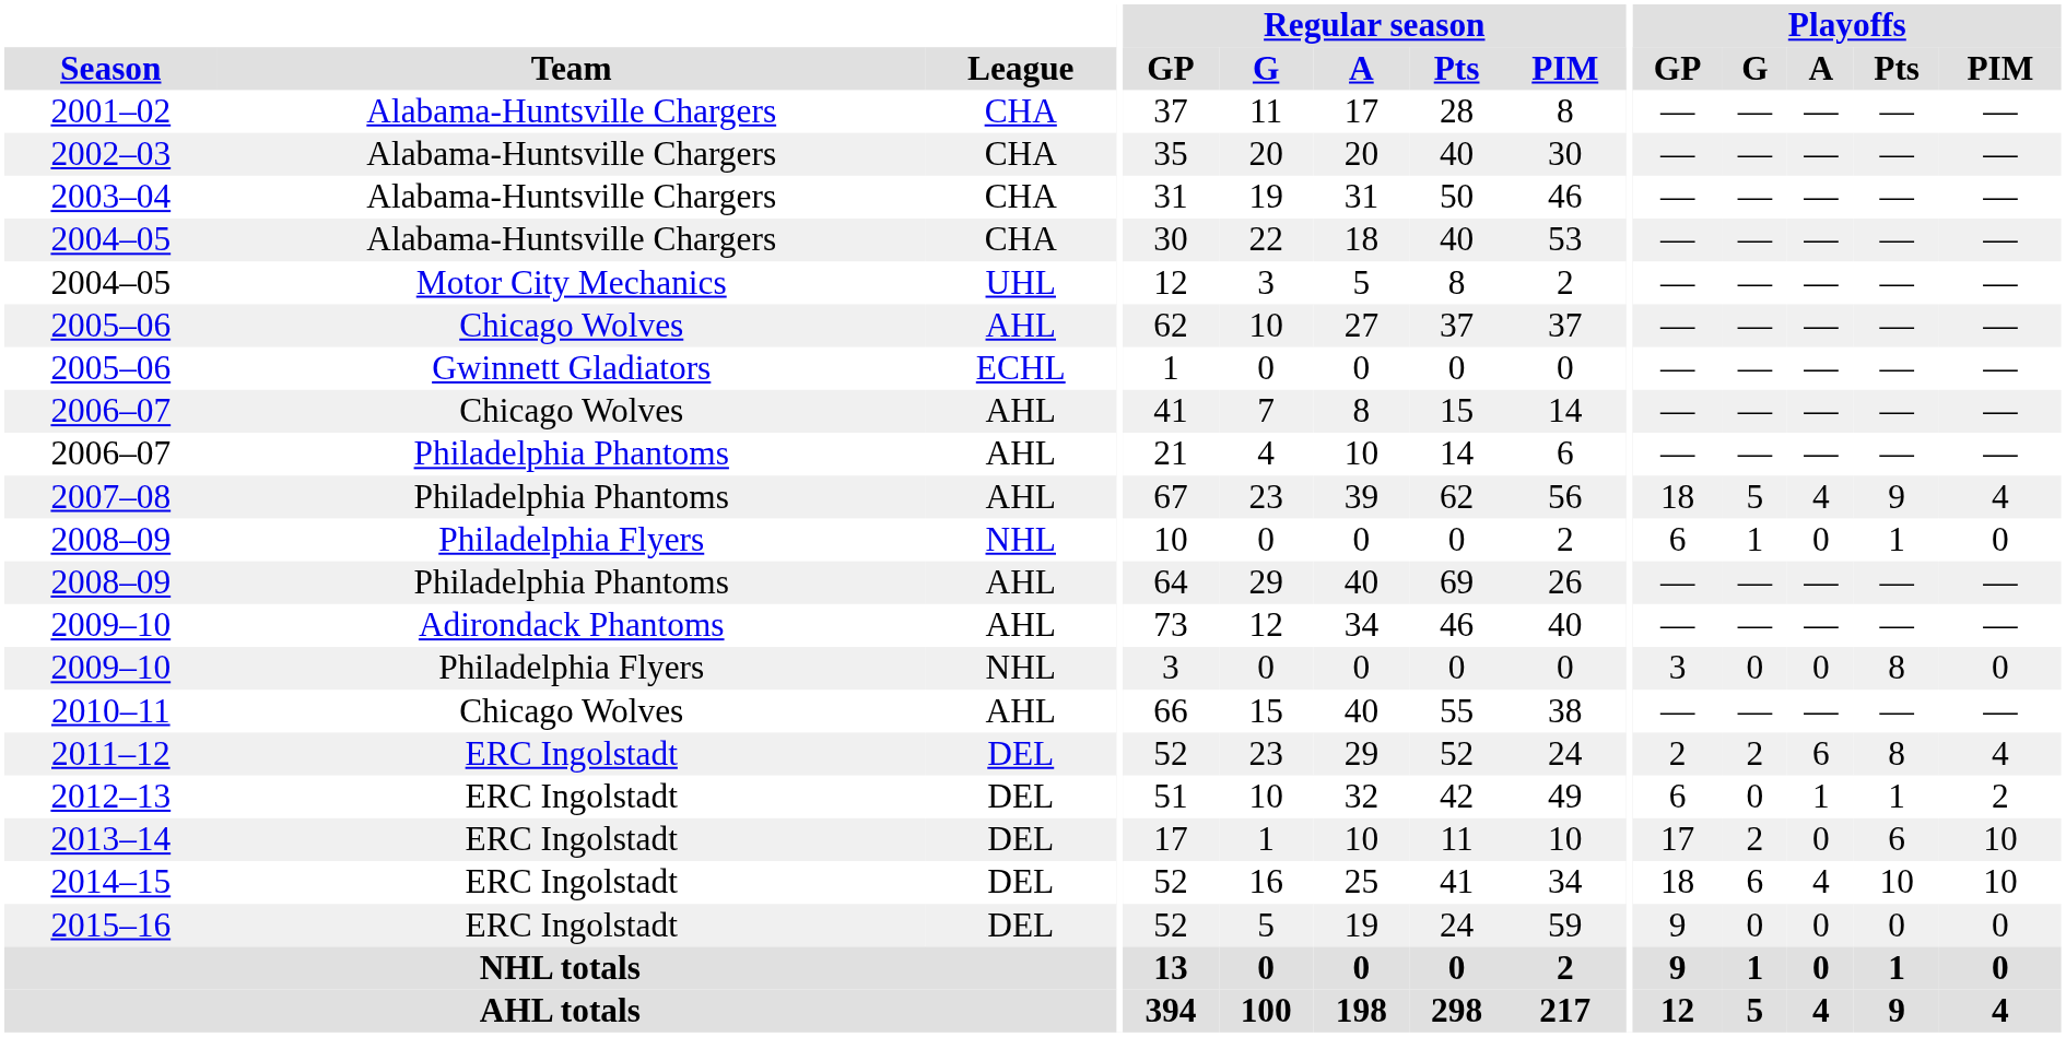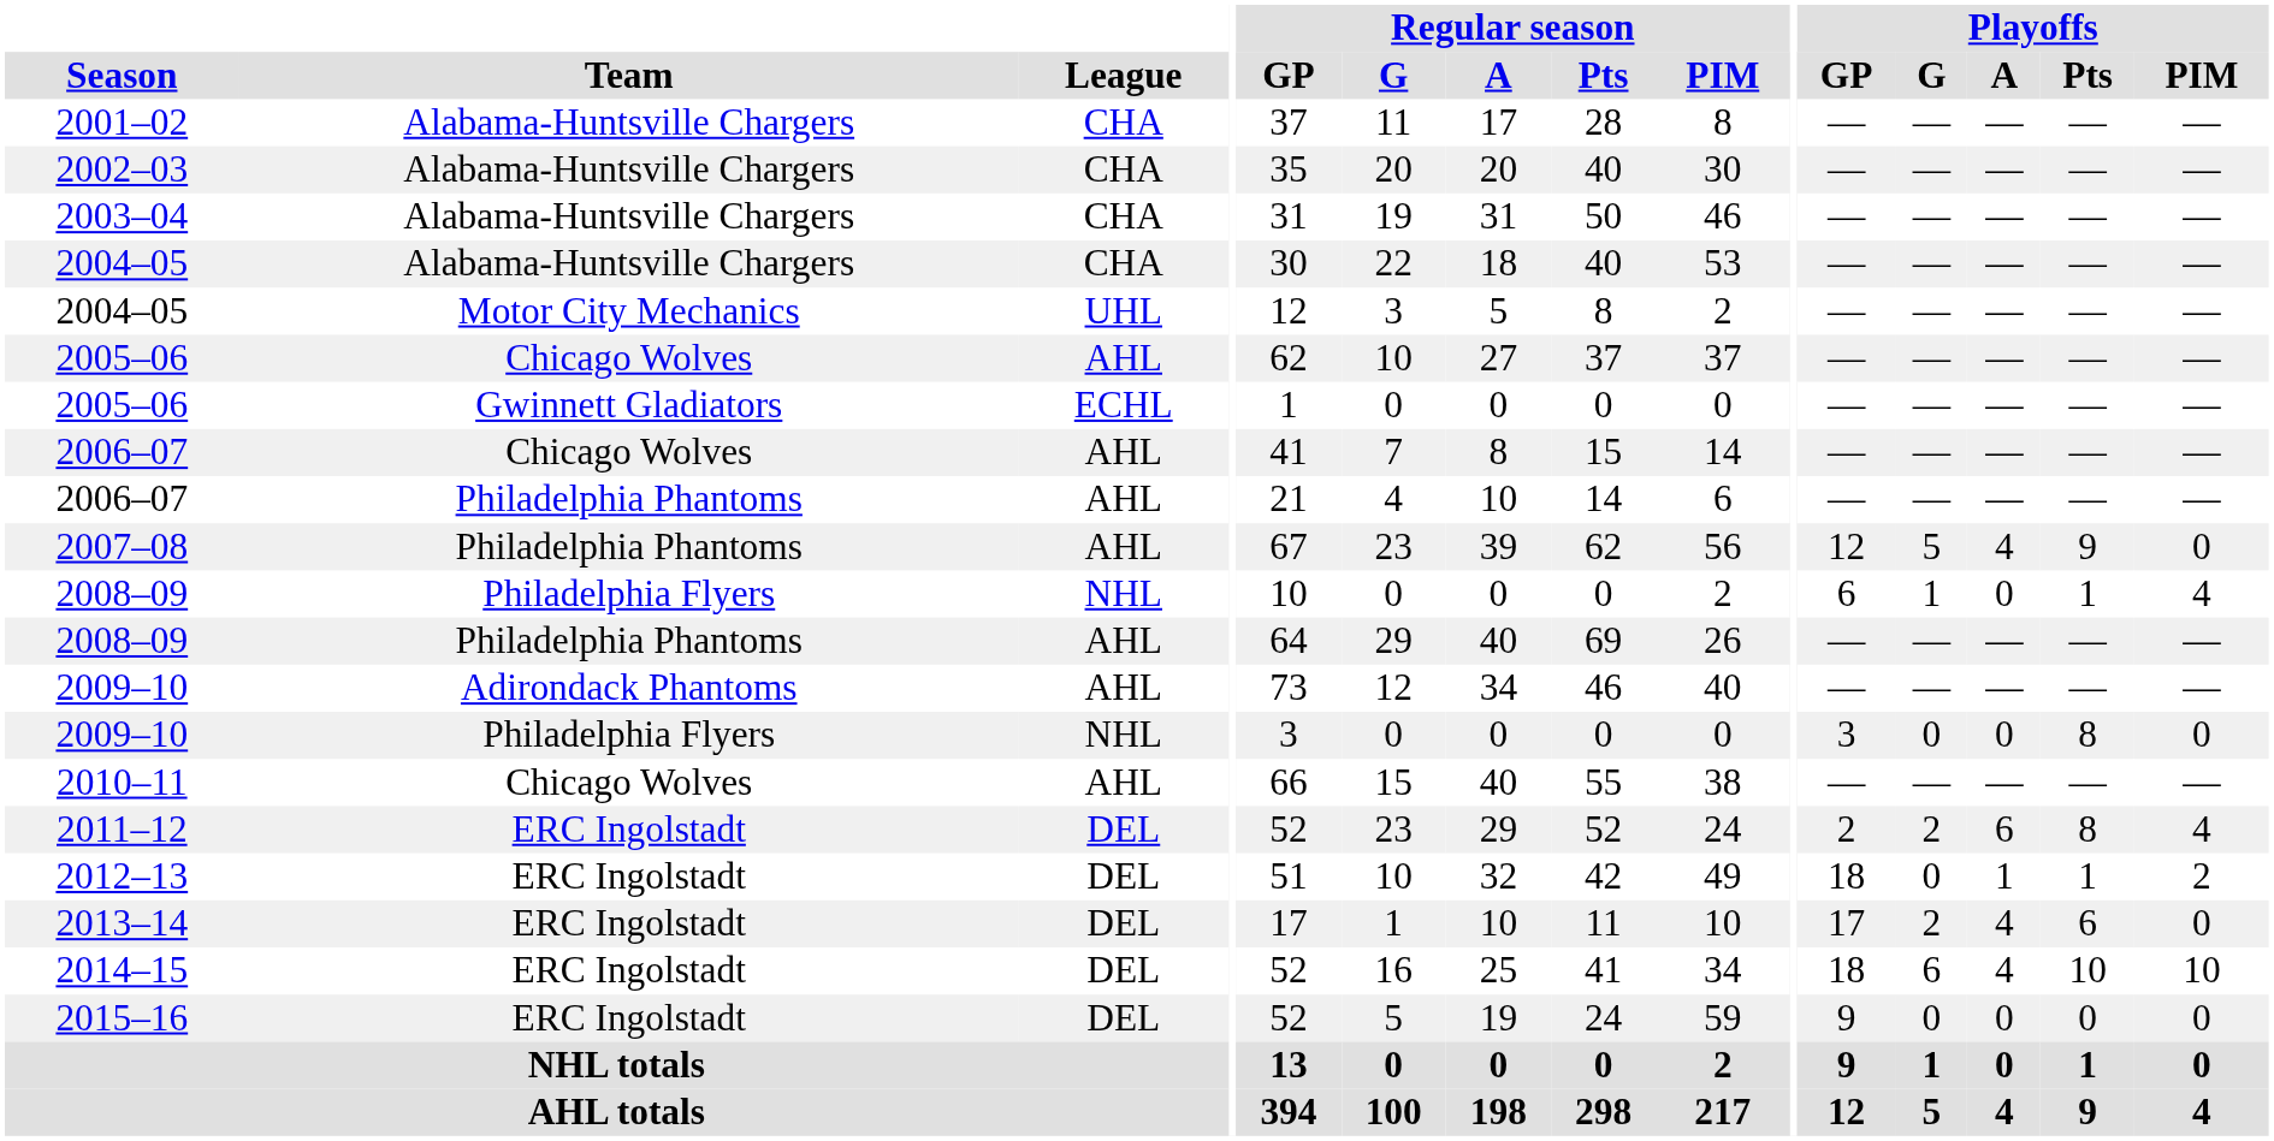2007–08 | Playoffs / GP: 18 -> 12
2007–08 | Playoffs / PIM: 4 -> 0
2008–09 / Philadelphia Flyers | Playoffs / PIM: 0 -> 4
2012–13 | Playoffs / GP: 6 -> 18
2013–14 | Playoffs / A: 0 -> 4
2013–14 | Playoffs / PIM: 10 -> 0
